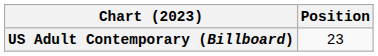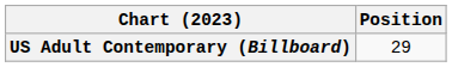US Adult Contemporary (Billboard) | Position: 23 -> 29
